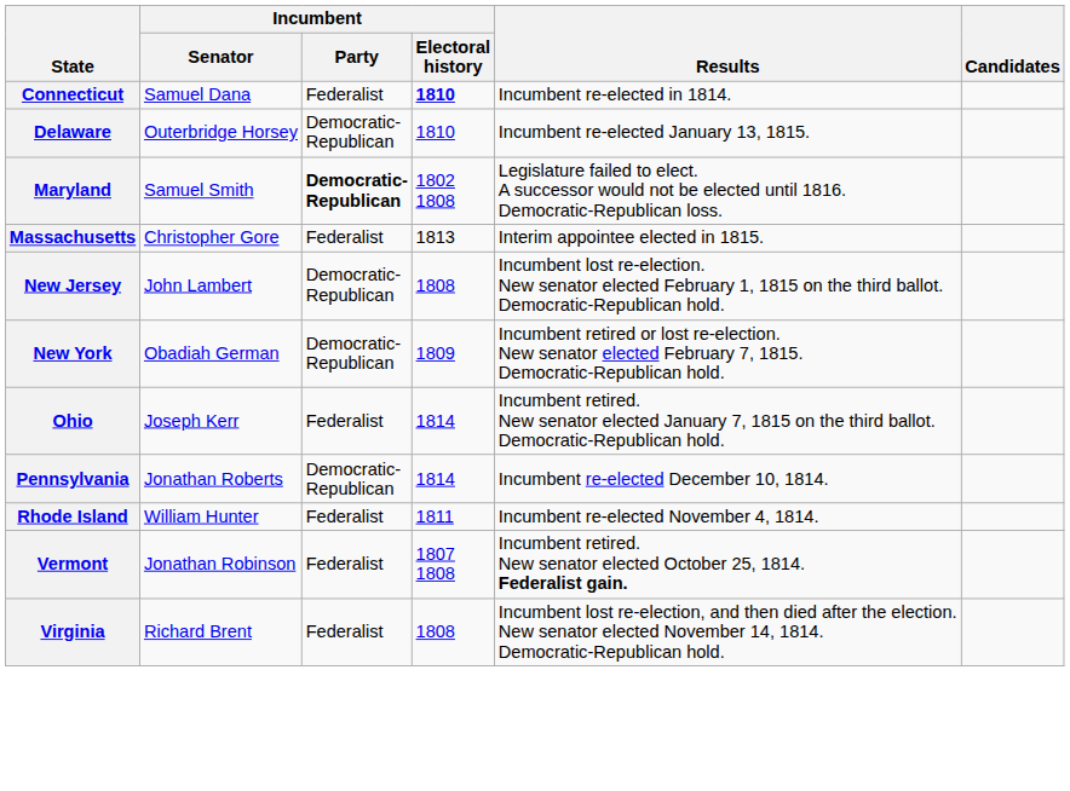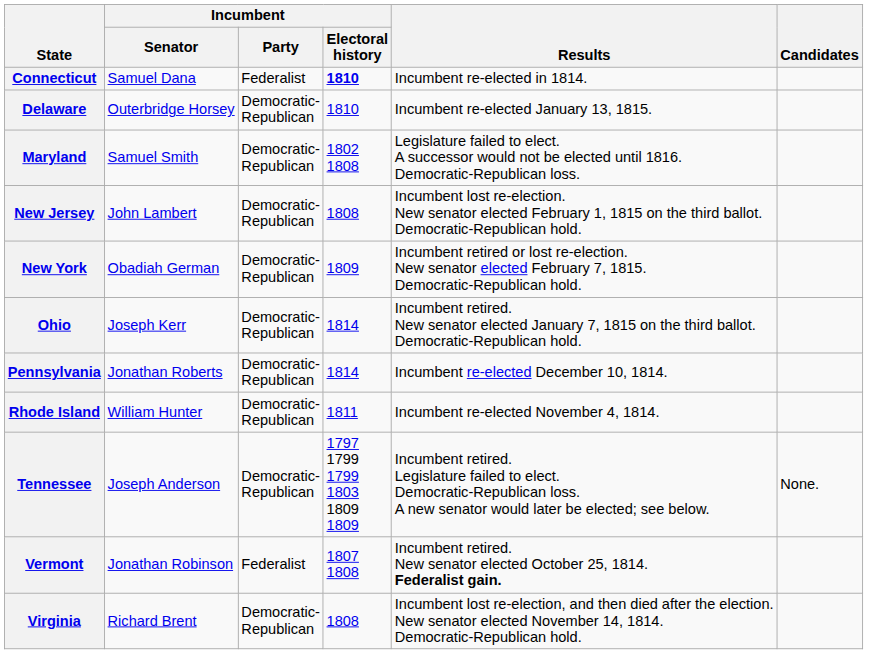Maryland | Incumbent / Party: bold -> normal
- row: Massachusetts | Christopher Gore | Federalist | 1813 | Interim appointee elected in 1815.
Ohio | Incumbent / Party: Federalist -> Democratic- Republican
Rhode Island | Incumbent / Party: Federalist -> Democratic- Republican
+ row: Tennessee | Joseph Anderson | Democratic- Republican | 1797 1799 1799 1803 1809 1809 | Incumbent retired. Legislature failed to elect. Democratic-Republican loss. A new senator would later be elected; see below. | None.
Virginia | Incumbent / Party: Federalist -> Democratic- Republican
